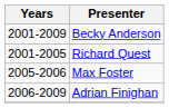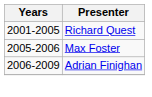- row: 2001-2009 | Becky Anderson
